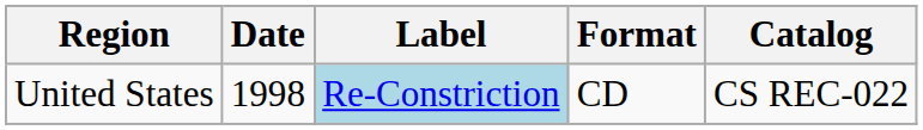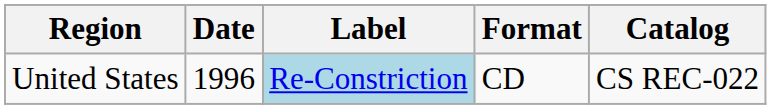United States | Date: 1998 -> 1996
